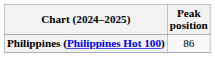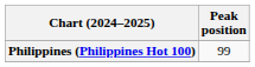Philippines (Philippines Hot 100) | Peak position: 86 -> 99
